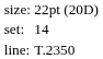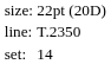rows swapped: set: <-> line:
